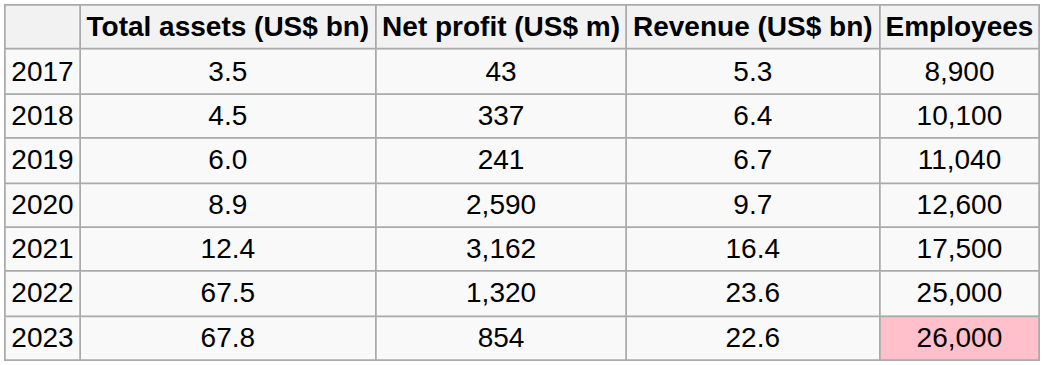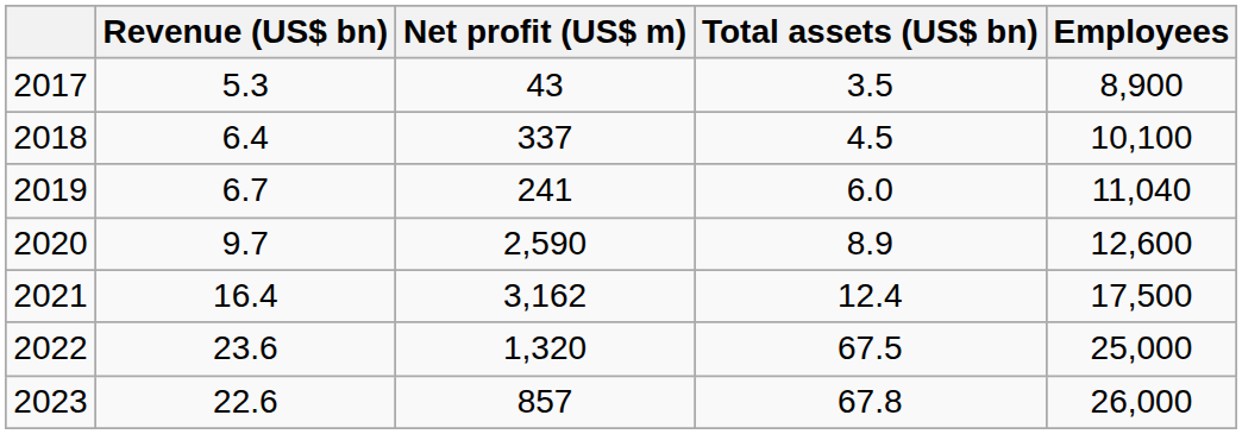columns swapped: Revenue (US$ bn) <-> Total assets (US$ bn)
2023 | Net profit (US$ m): 854 -> 857
2023 | Employees: pink background -> no background
